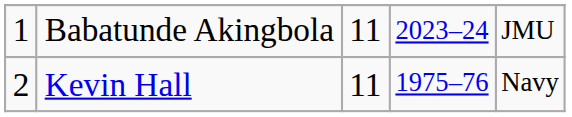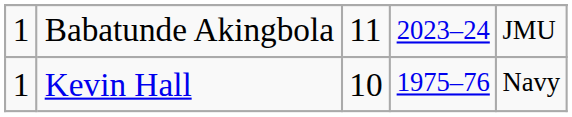Kevin Hall | column 1: 2 -> 1
Kevin Hall | column 3: 11 -> 10
